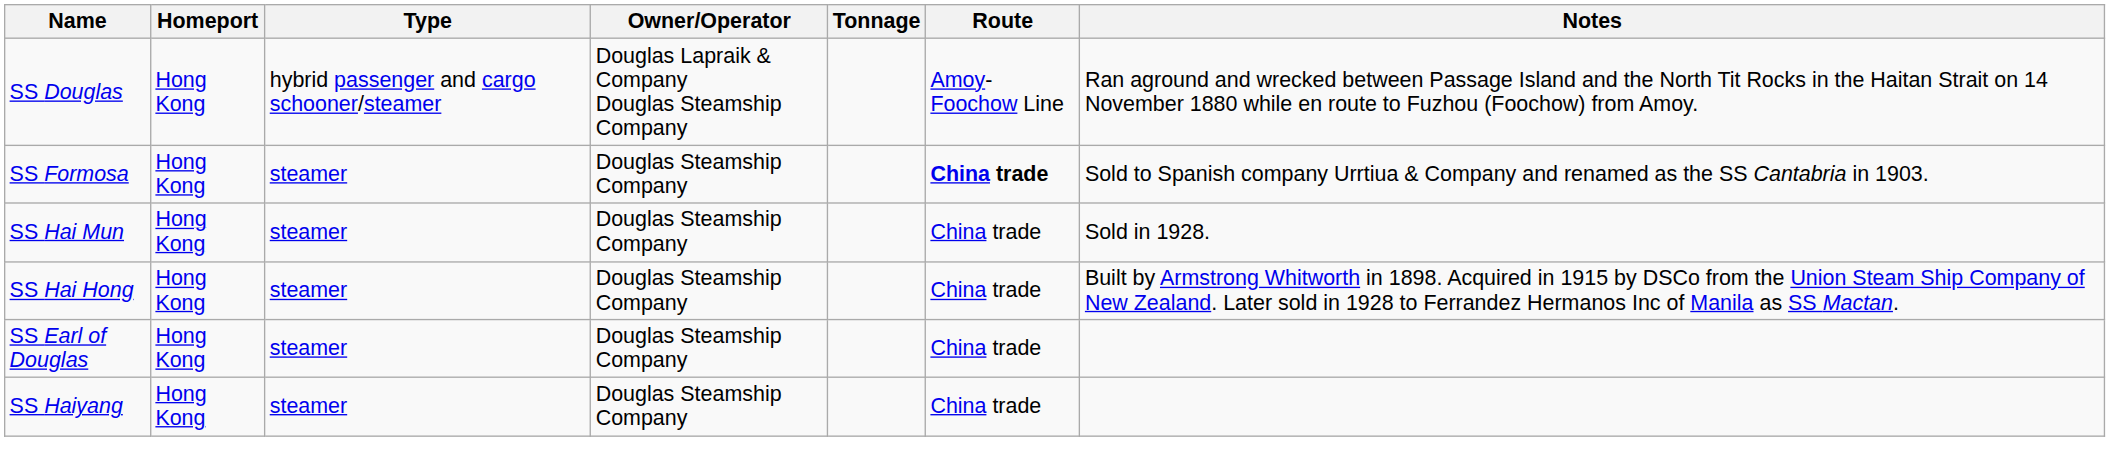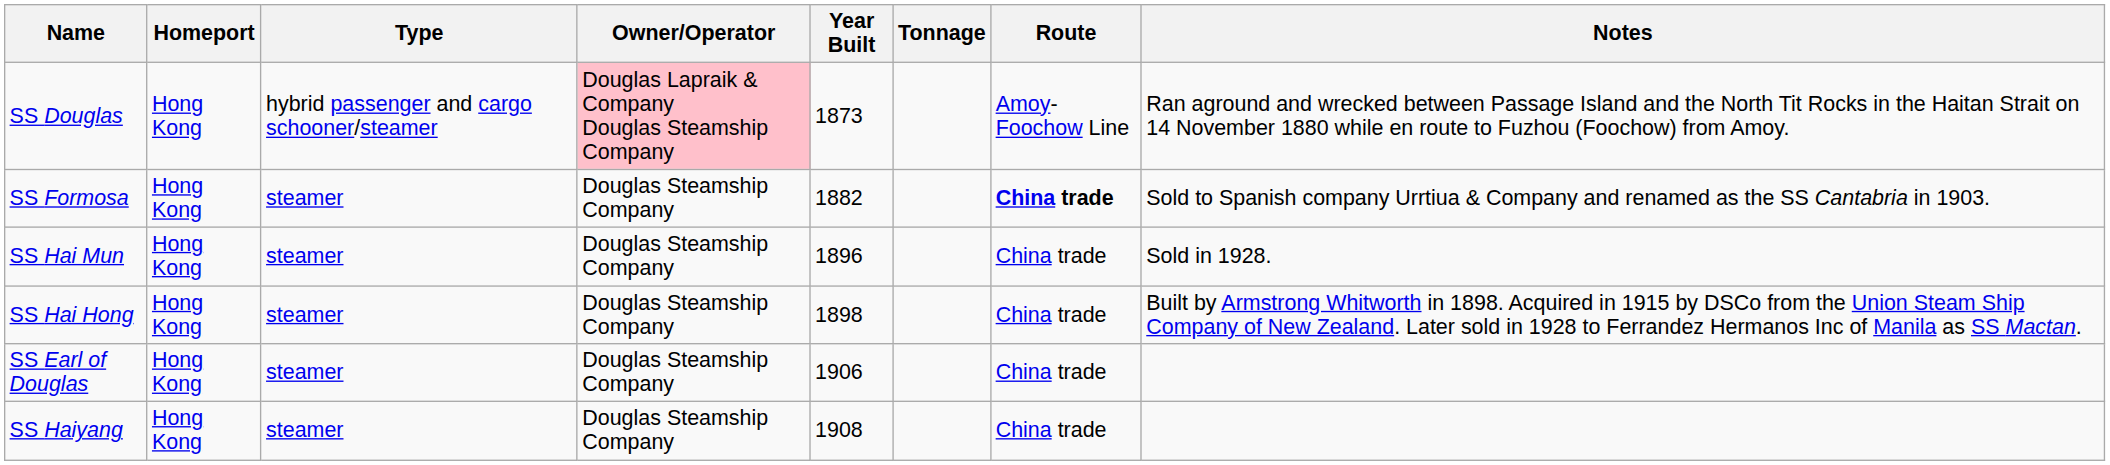+ column: Year Built | 1873 | 1882 | 1896 | 1898 | 1906 | 1908
SS Douglas | Owner/Operator: no background -> pink background
